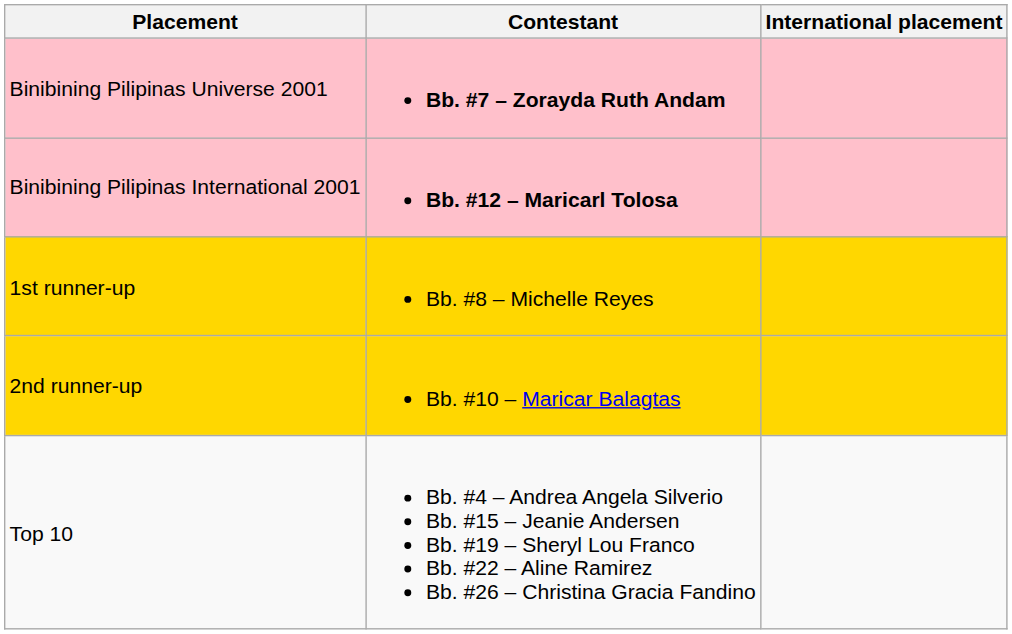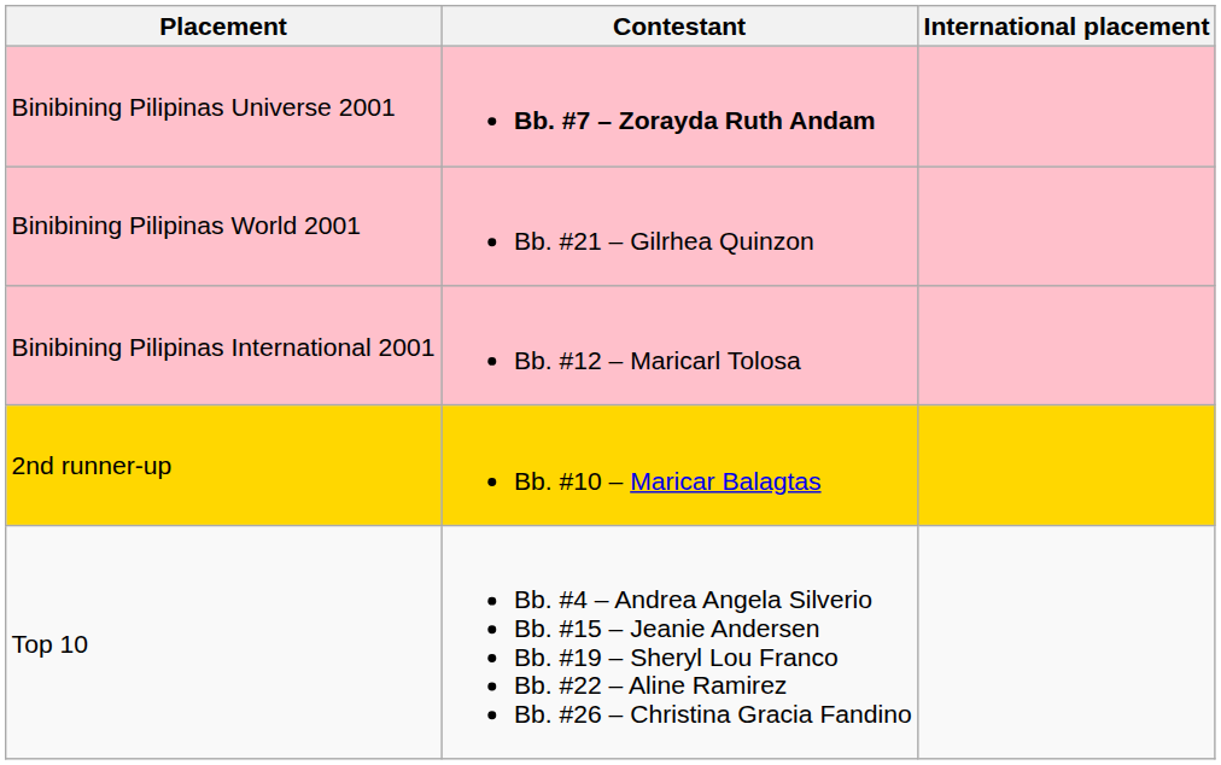+ row: Binibining Pilipinas World 2001 | Bb. #21 – Gilrhea Quinzon
Binibining Pilipinas International 2001 | Contestant: bold -> normal
- row: 1st runner-up | Bb. #8 – Michelle Reyes
